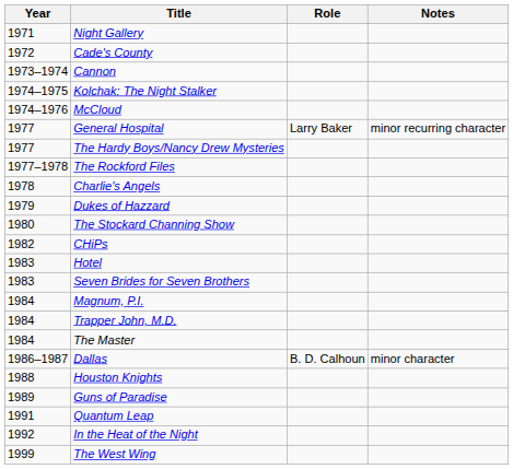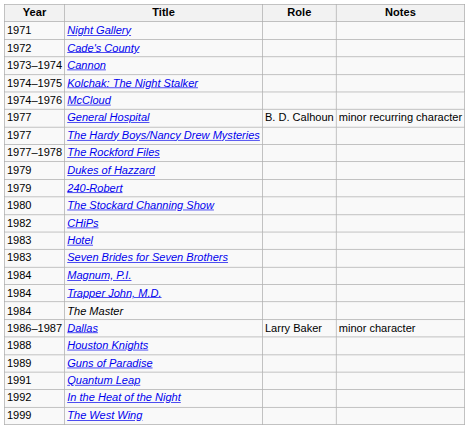General Hospital | Role: Larry Baker -> B. D. Calhoun
- row: 1978 | Charlie's Angels
+ row: 1979 | 240-Robert
Dallas | Role: B. D. Calhoun -> Larry Baker
